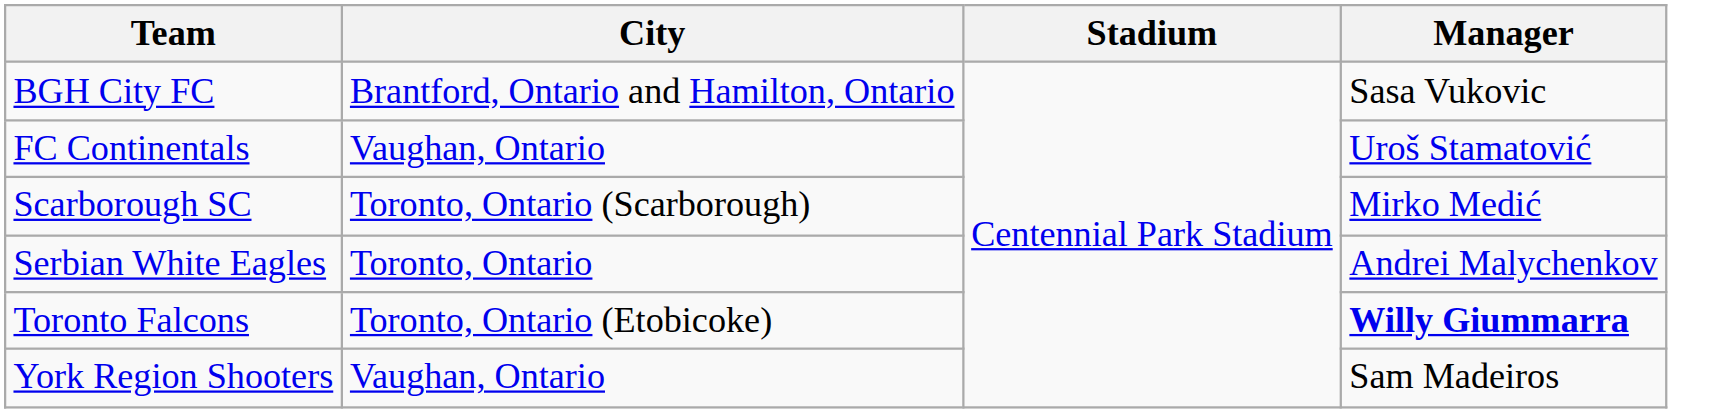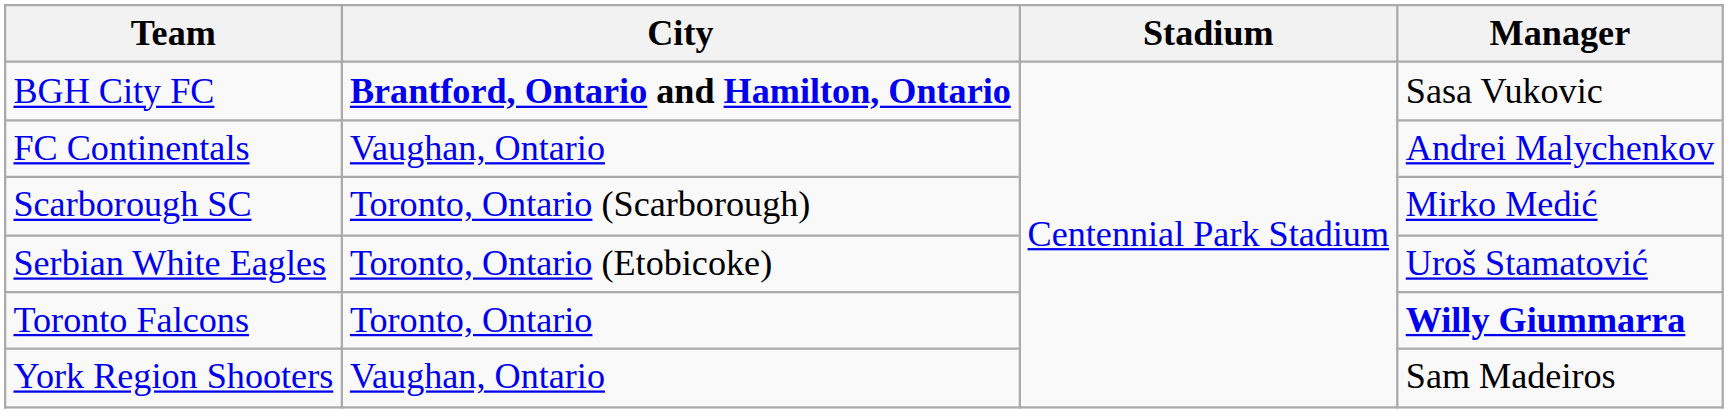BGH City FC | City: normal -> bold
FC Continentals | Manager: Uroš Stamatović -> Andrei Malychenkov
Serbian White Eagles | City: Toronto, Ontario -> Toronto, Ontario (Etobicoke)
Serbian White Eagles | Manager: Andrei Malychenkov -> Uroš Stamatović
Toronto Falcons | City: Toronto, Ontario (Etobicoke) -> Toronto, Ontario
